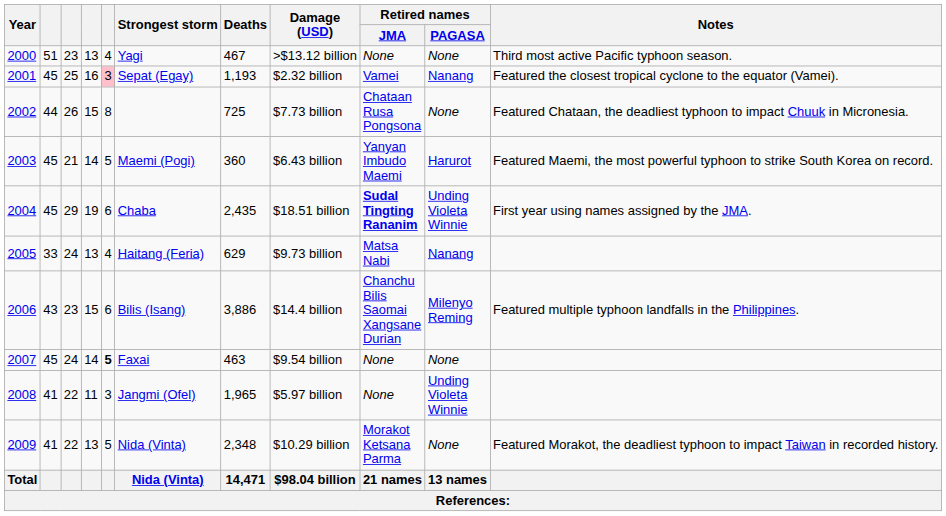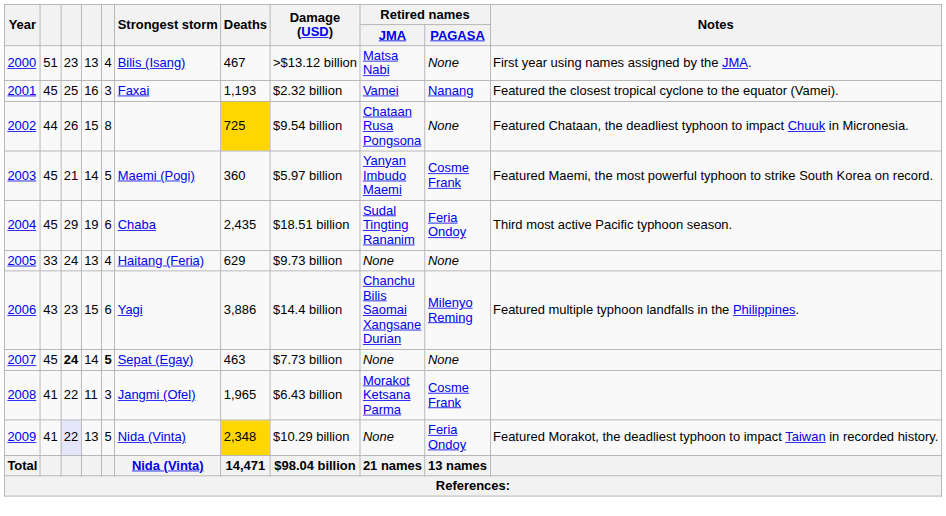2000 | Strongest storm: Yagi -> Bilis (Isang)
2000 | Retired names / JMA: None -> Matsa Nabi
2000 | Notes: Third most active Pacific typhoon season. -> First year using names assigned by the JMA.
2001 | column 5: pink background -> no background
2001 | Strongest storm: Sepat (Egay) -> Faxai
2002 | Deaths: no background -> gold background
2002 | Damage (USD): $7.73 billion -> $9.54 billion
2003 | Damage (USD): $6.43 billion -> $5.97 billion
2003 | Retired names / PAGASA: Harurot -> Cosme Frank
2004 | Retired names / JMA: bold -> normal
2004 | Retired names / PAGASA: Unding Violeta Winnie -> Feria Ondoy
2004 | Notes: First year using names assigned by the JMA. -> Third most active Pacific typhoon season.
2005 | Retired names / JMA: Matsa Nabi -> None
2005 | Retired names / PAGASA: Nanang -> None
2006 | Strongest storm: Bilis (Isang) -> Yagi
2007 | column 3: normal -> bold
2007 | Strongest storm: Faxai -> Sepat (Egay)
2007 | Damage (USD): $9.54 billion -> $7.73 billion
2008 | Damage (USD): $5.97 billion -> $6.43 billion
2008 | Retired names / JMA: None -> Morakot Ketsana Parma
2008 | Retired names / PAGASA: Unding Violeta Winnie -> Cosme Frank
2009 | column 3: no background -> lavender background
2009 | Deaths: no background -> gold background
2009 | Retired names / JMA: Morakot Ketsana Parma -> None
2009 | Retired names / PAGASA: None -> Feria Ondoy
